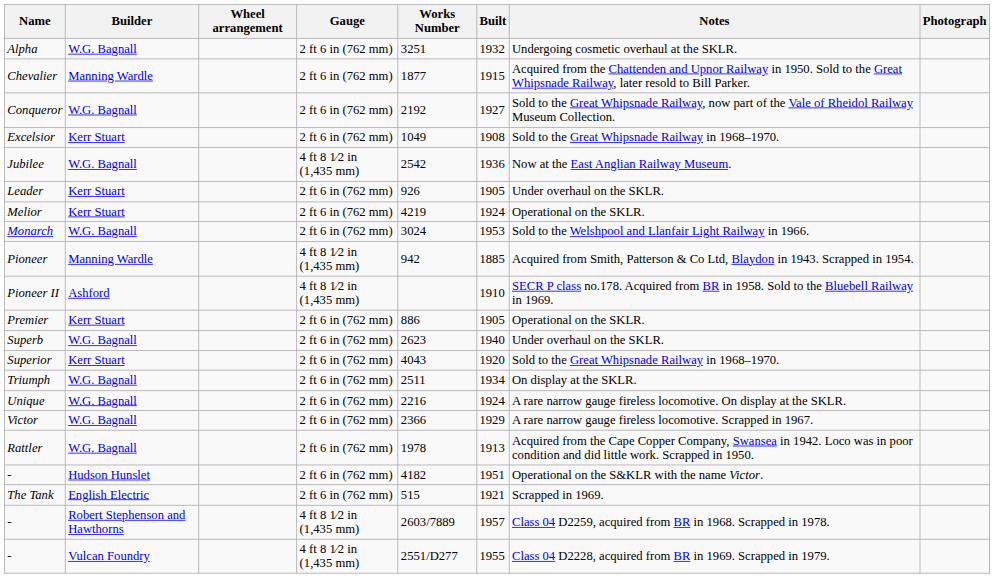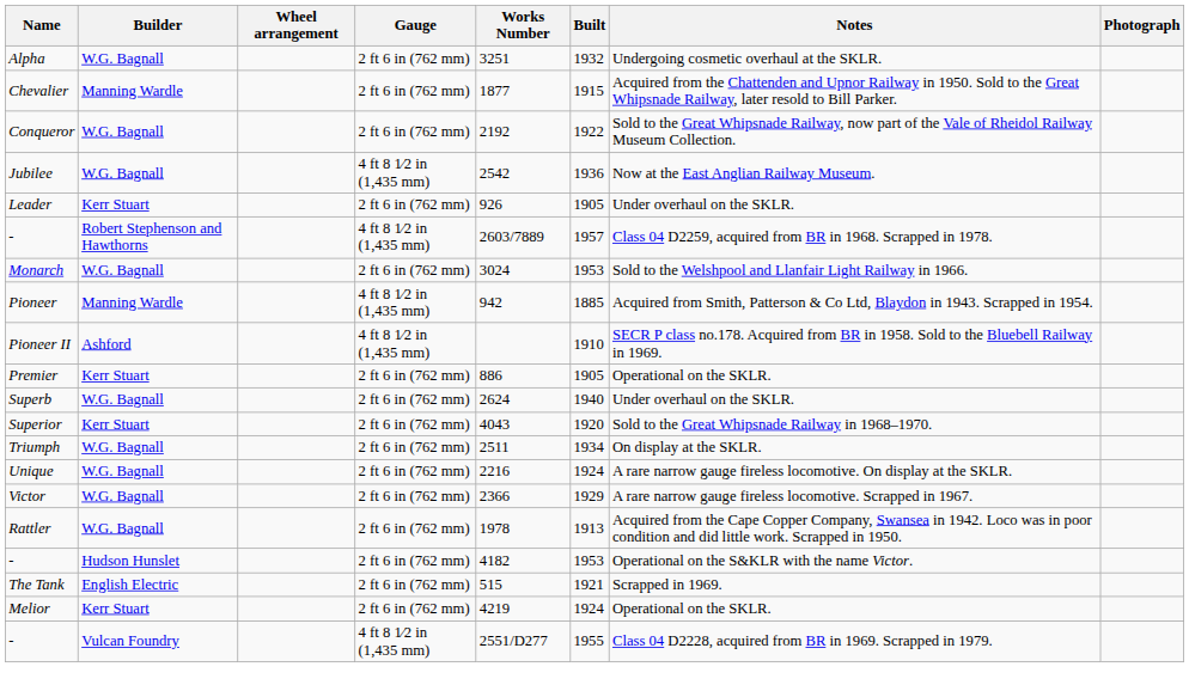Conqueror | Built: 1927 -> 1922
- row: Excelsior | Kerr Stuart | 2 ft 6 in (762 mm) | 1049 | 1908 | Sold to the Great Whipsnade Railway in 1968–1970.
rows swapped: Melior <-> - / Robert Stephenson and Hawthorns
Superb | Works Number: 2623 -> 2624
- / Hudson Hunslet | Built: 1951 -> 1953
